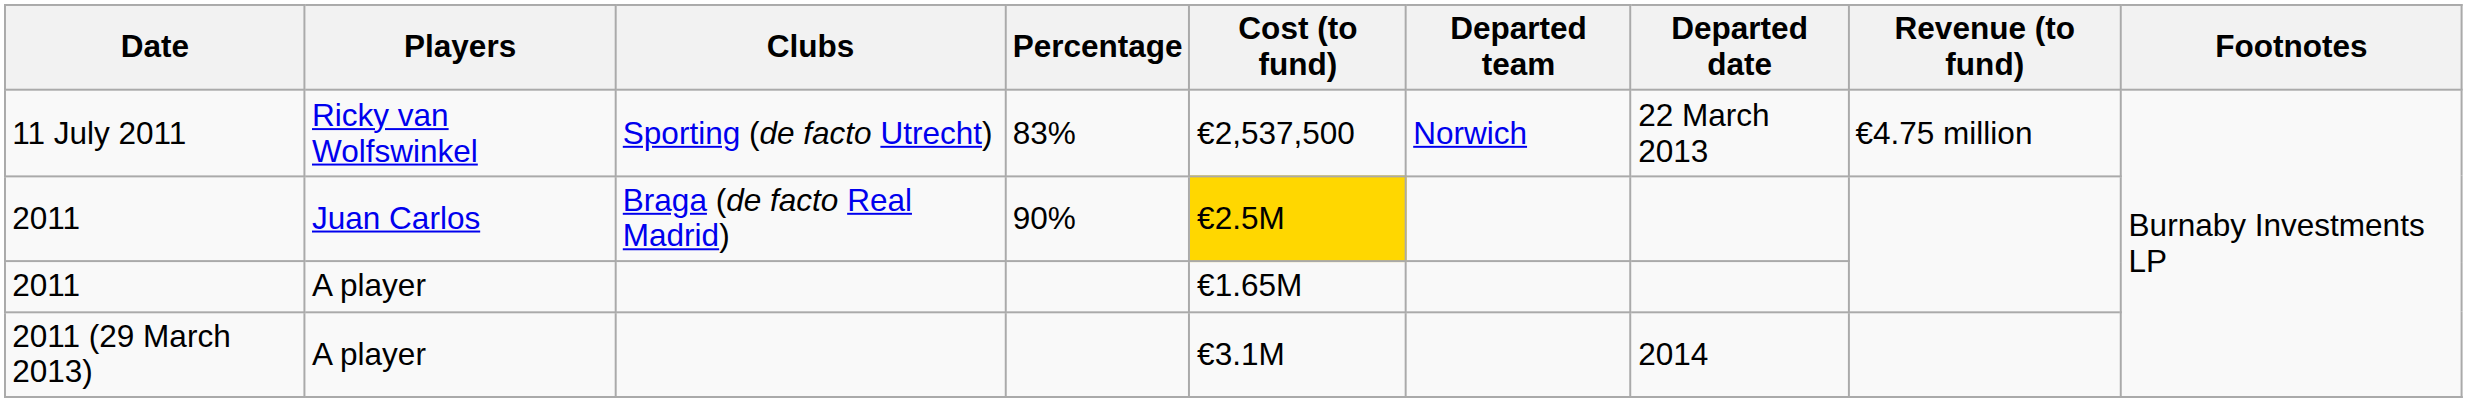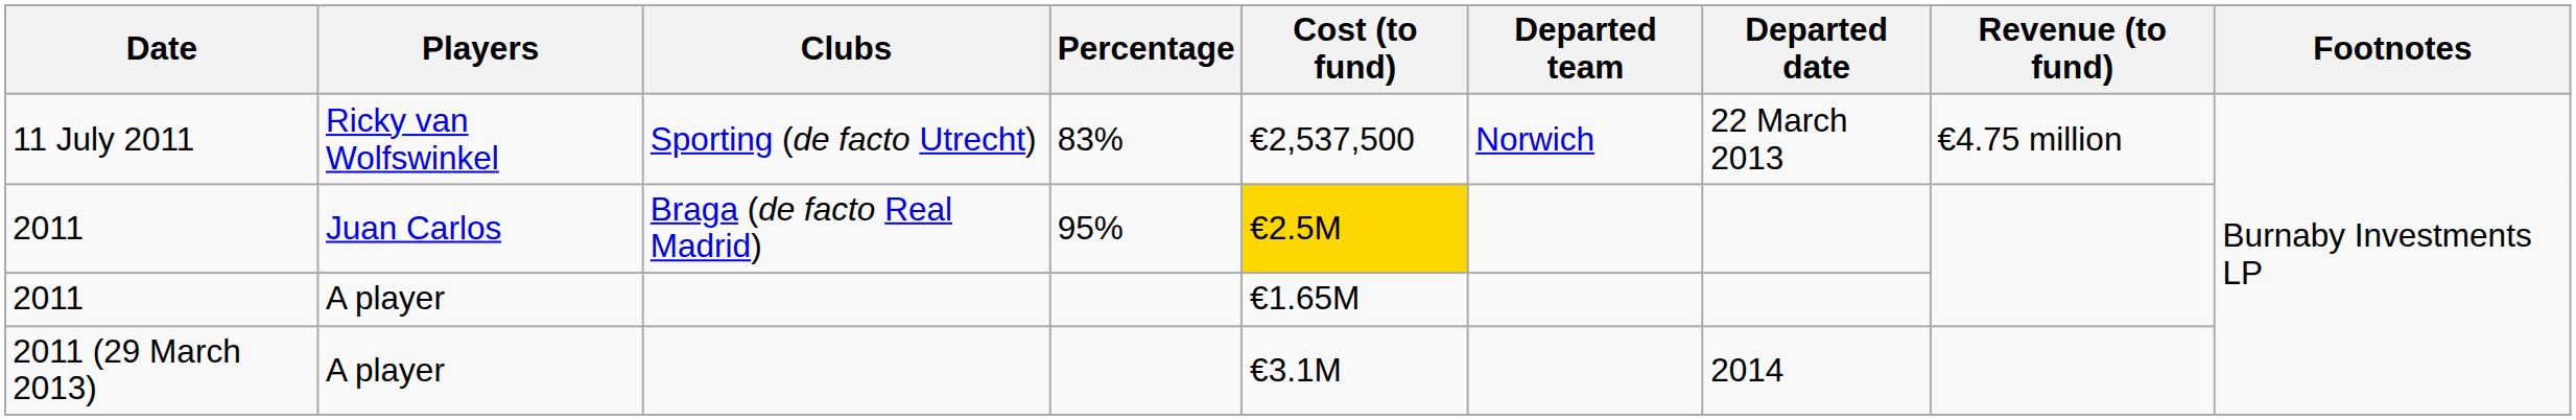2011 / Juan Carlos | Percentage: 90% -> 95%
